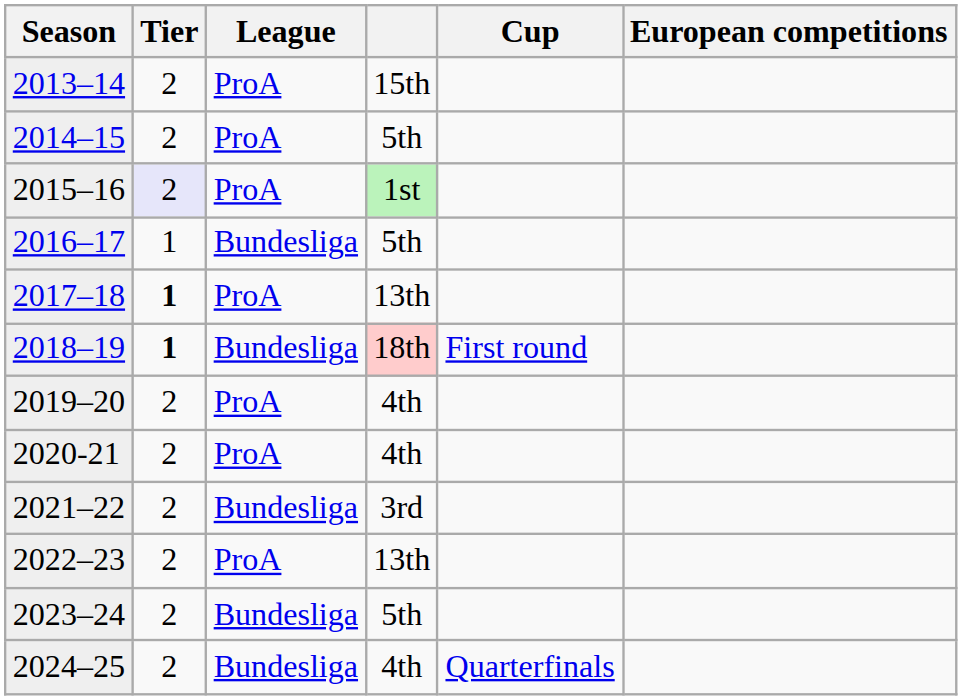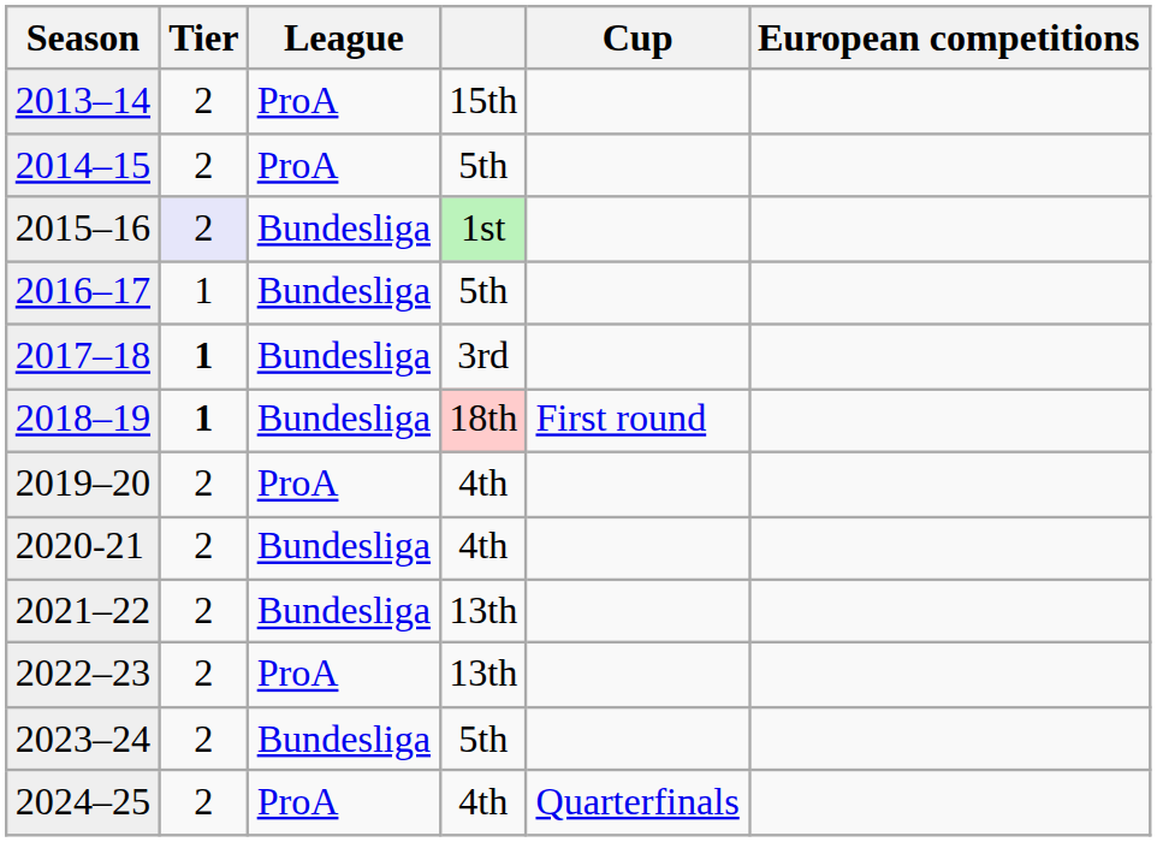2015–16 | League: ProA -> Bundesliga
2017–18 | League: ProA -> Bundesliga
2017–18 | column 4: 13th -> 3rd
2020-21 | League: ProA -> Bundesliga
2021–22 | column 4: 3rd -> 13th
2024–25 | League: Bundesliga -> ProA
